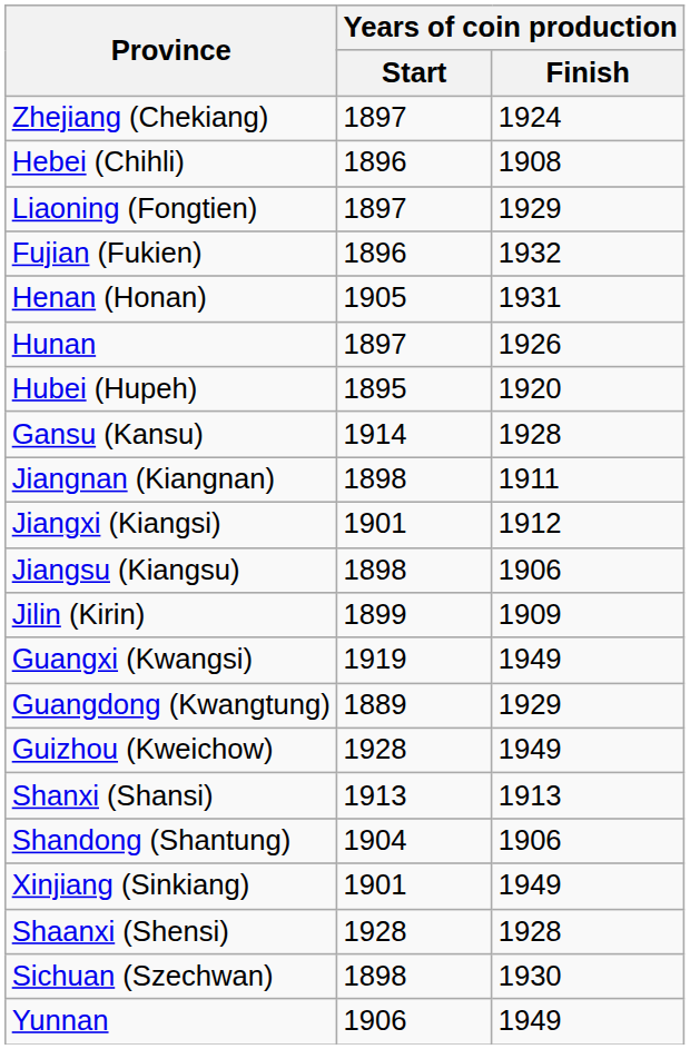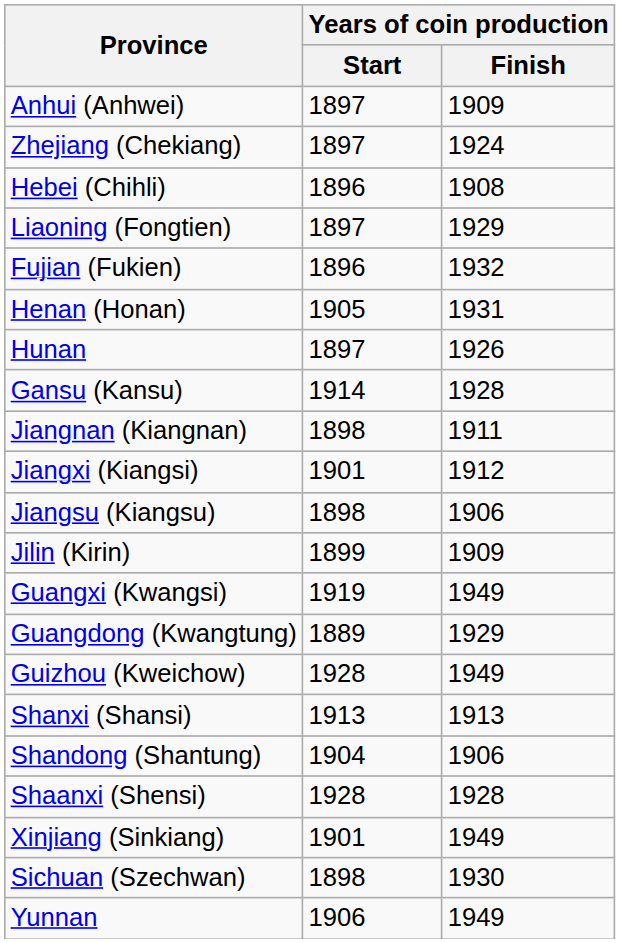+ row: Anhui (Anhwei) | 1897 | 1909
- row: Hubei (Hupeh) | 1895 | 1920
rows swapped: Shaanxi (Shensi) <-> Xinjiang (Sinkiang)
